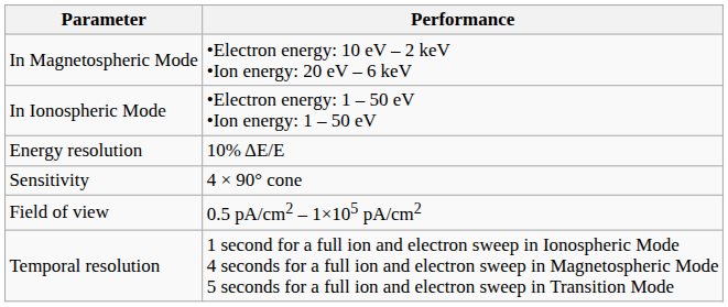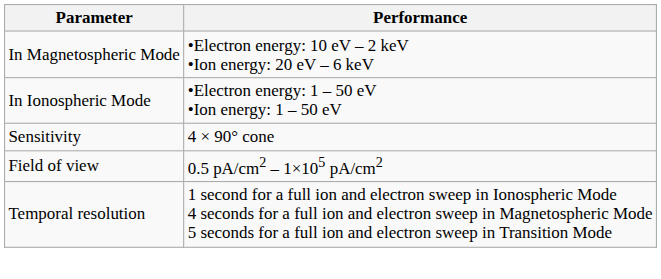- row: Energy resolution | 10% ΔE/E
